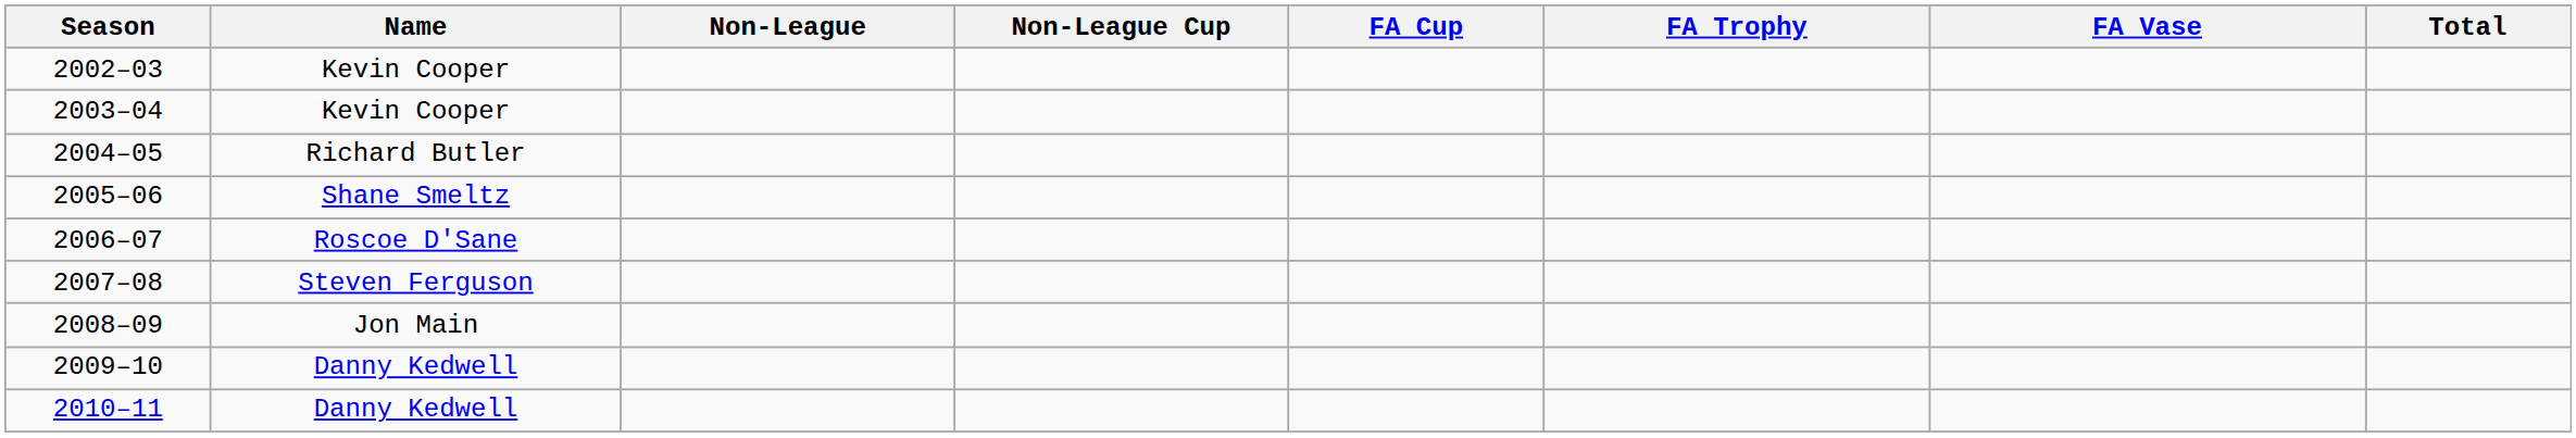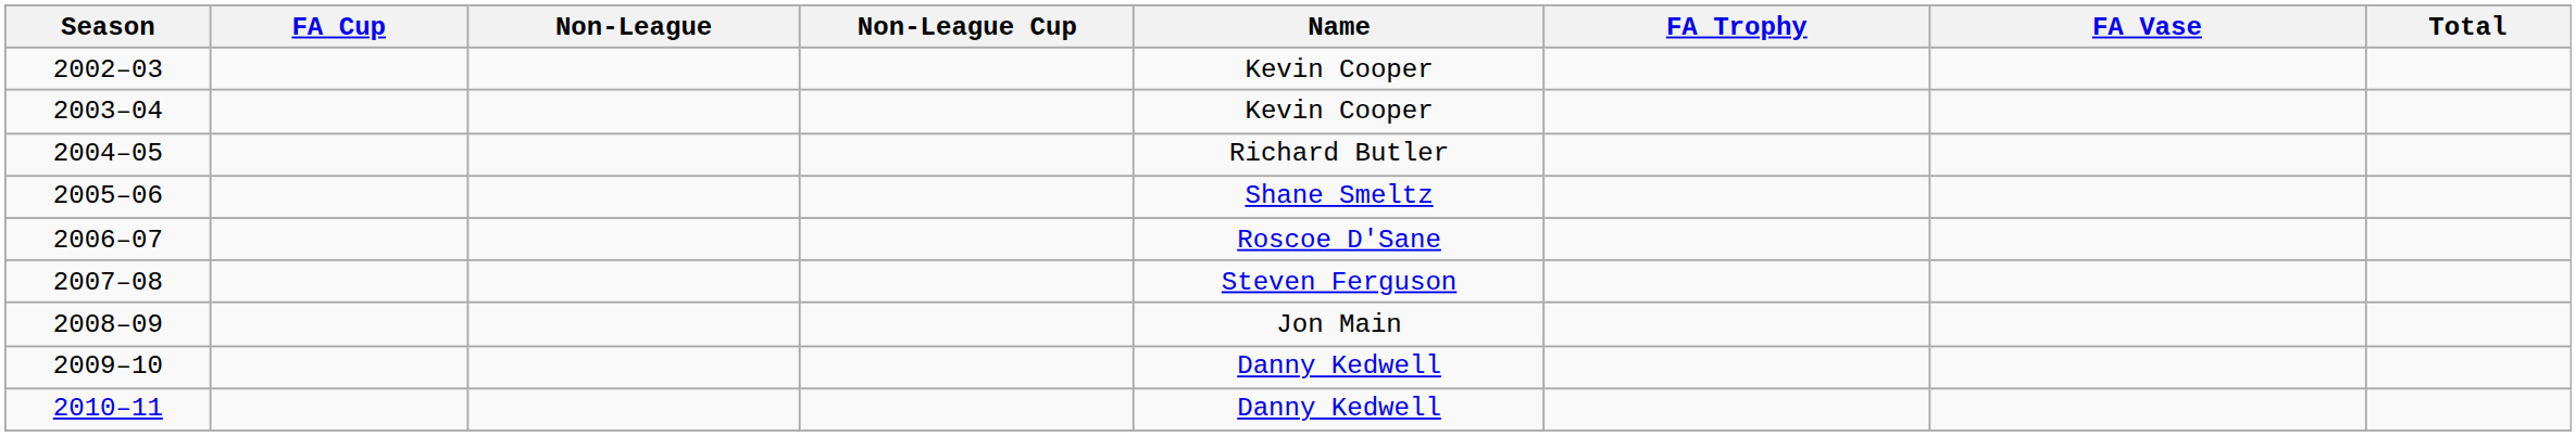columns swapped: Name <-> FA Cup
